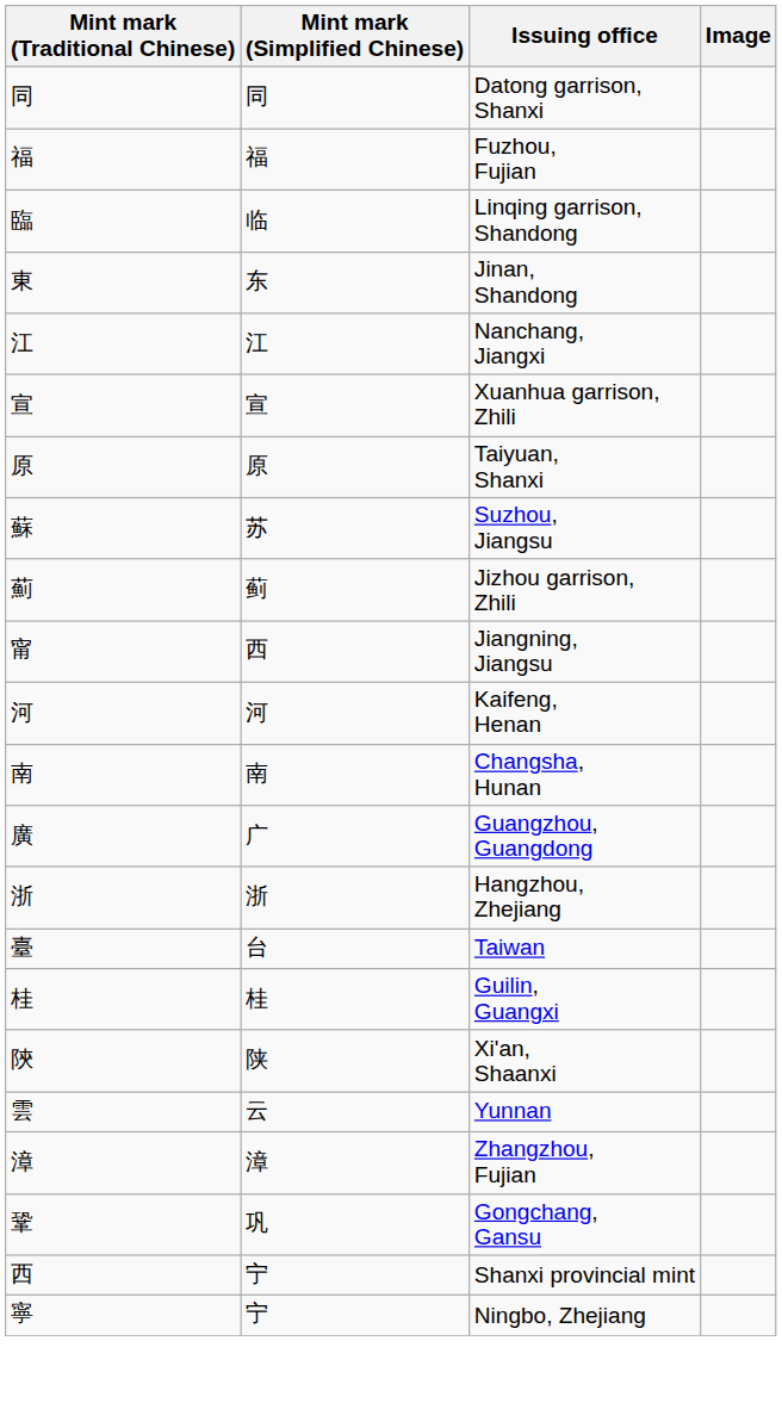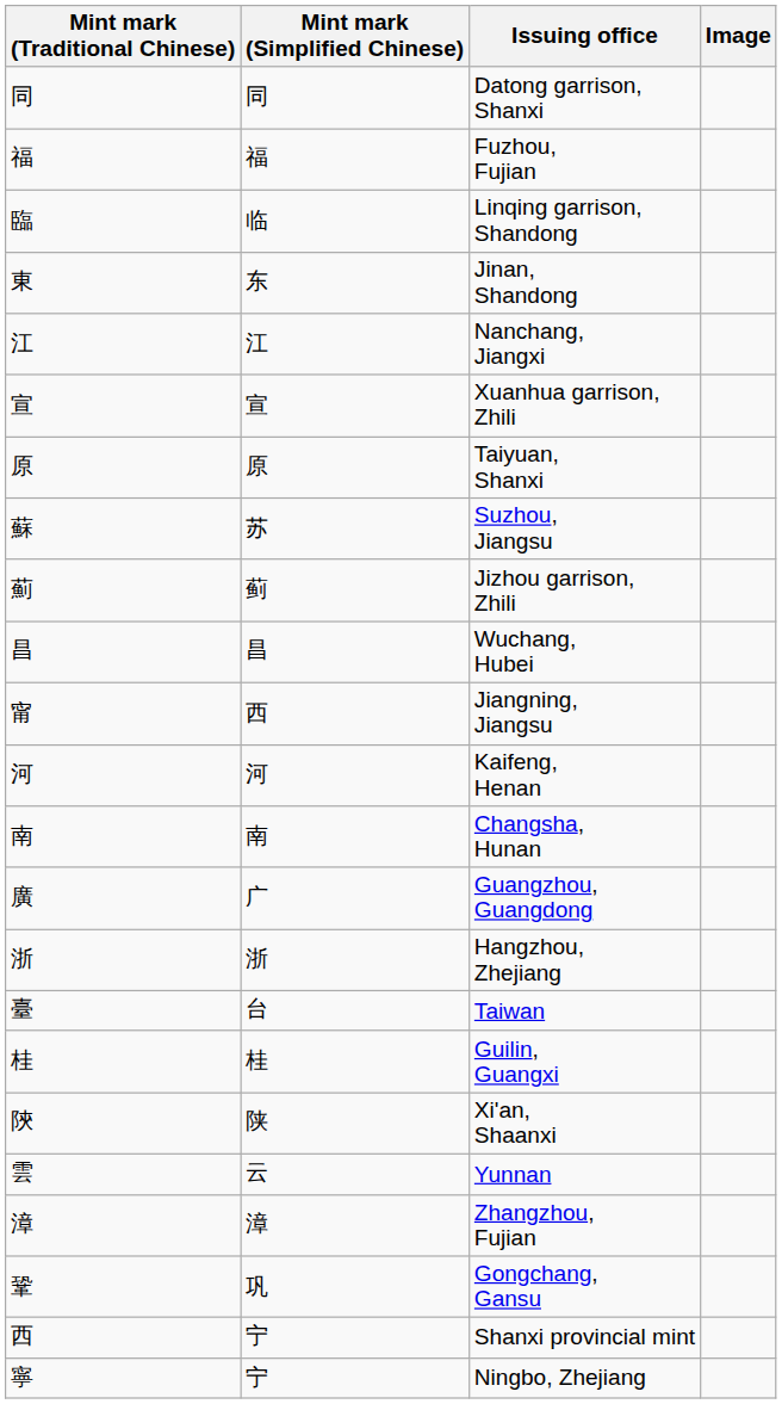+ row: 昌 | 昌 | Wuchang, Hubei
